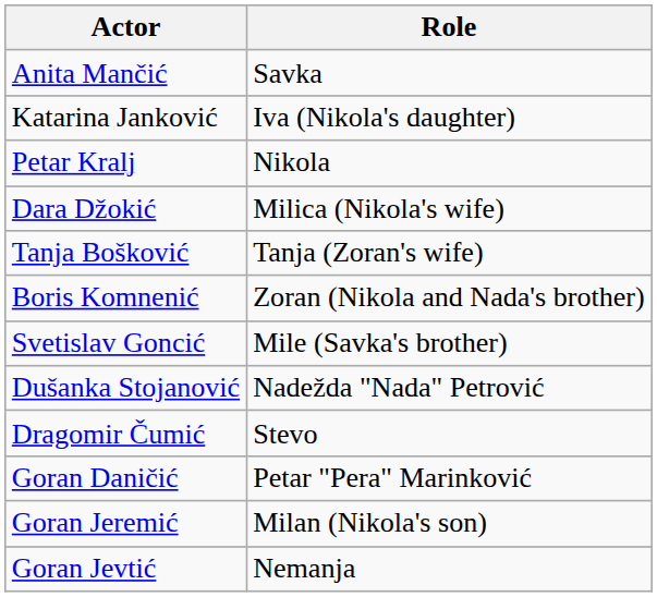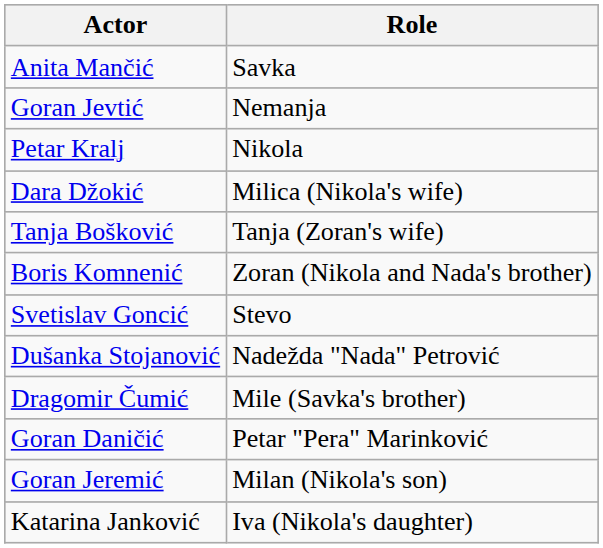rows swapped: Goran Jevtić <-> Katarina Janković
Svetislav Goncić | Role: Mile (Savka's brother) -> Stevo
Dragomir Čumić | Role: Stevo -> Mile (Savka's brother)
